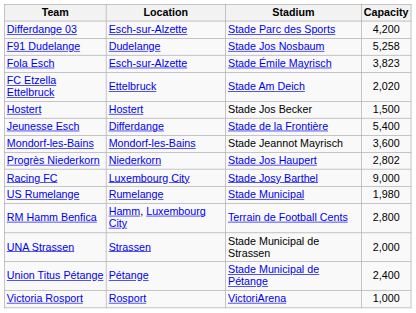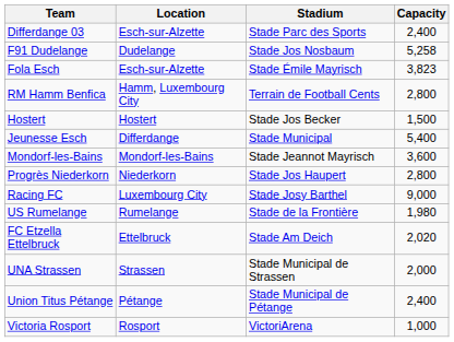Differdange 03 | Capacity: 4,200 -> 2,400
rows swapped: FC Etzella Ettelbruck <-> RM Hamm Benfica
Jeunesse Esch | Stadium: Stade de la Frontière -> Stade Municipal
Progrès Niederkorn | Capacity: 2,802 -> 2,800
US Rumelange | Stadium: Stade Municipal -> Stade de la Frontière
